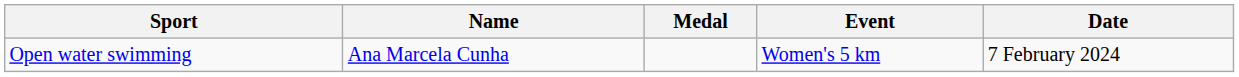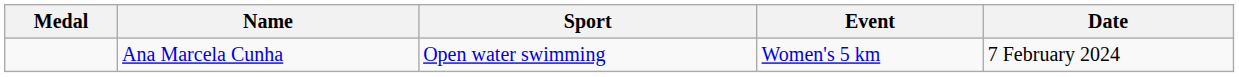columns swapped: Medal <-> Sport
